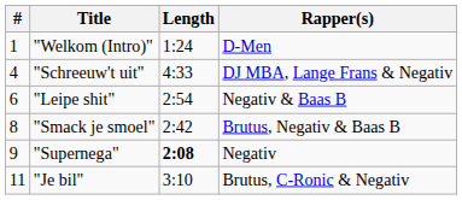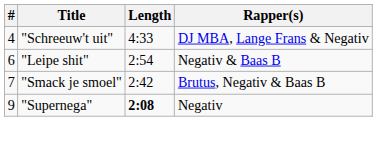- row: 1 | "Welkom (Intro)" | 1:24 | D-Men
"Smack je smoel" | #: 8 -> 7
- row: 11 | "Je bil" | 3:10 | Brutus, C-Ronic & Negativ
